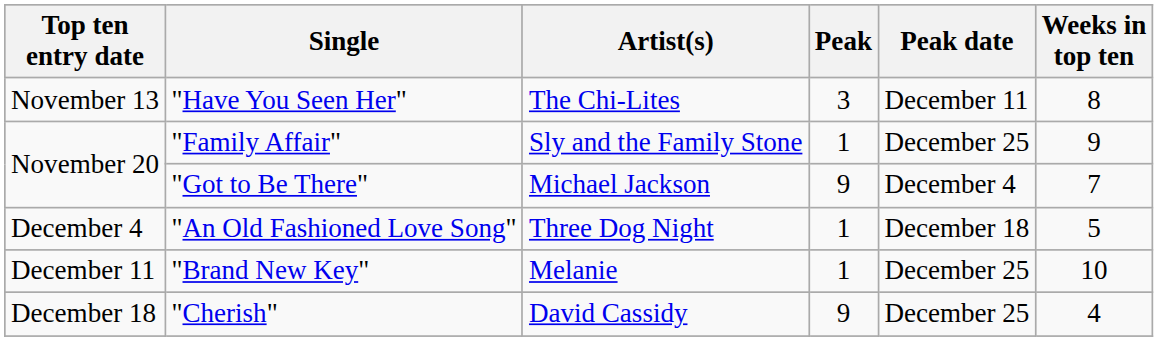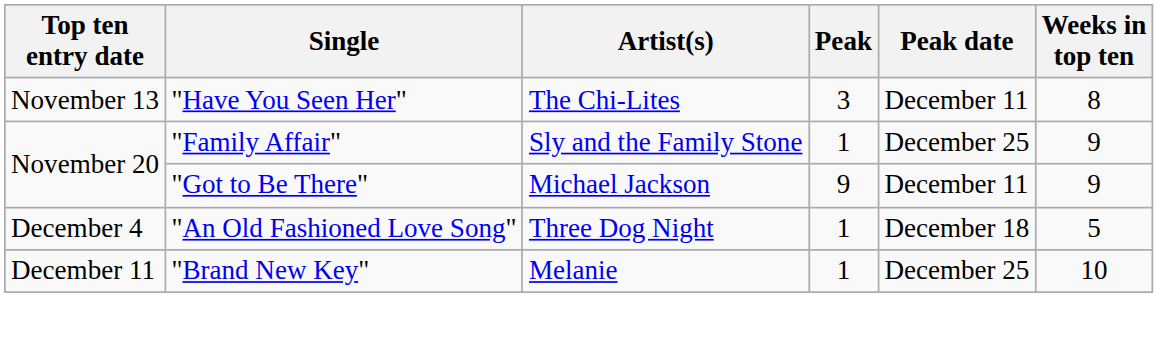"Got to Be There" | Peak date: December 4 -> December 11
"Got to Be There" | Weeks in top ten: 7 -> 9
- row: December 18 | "Cherish" | David Cassidy | 9 | December 25 | 4
